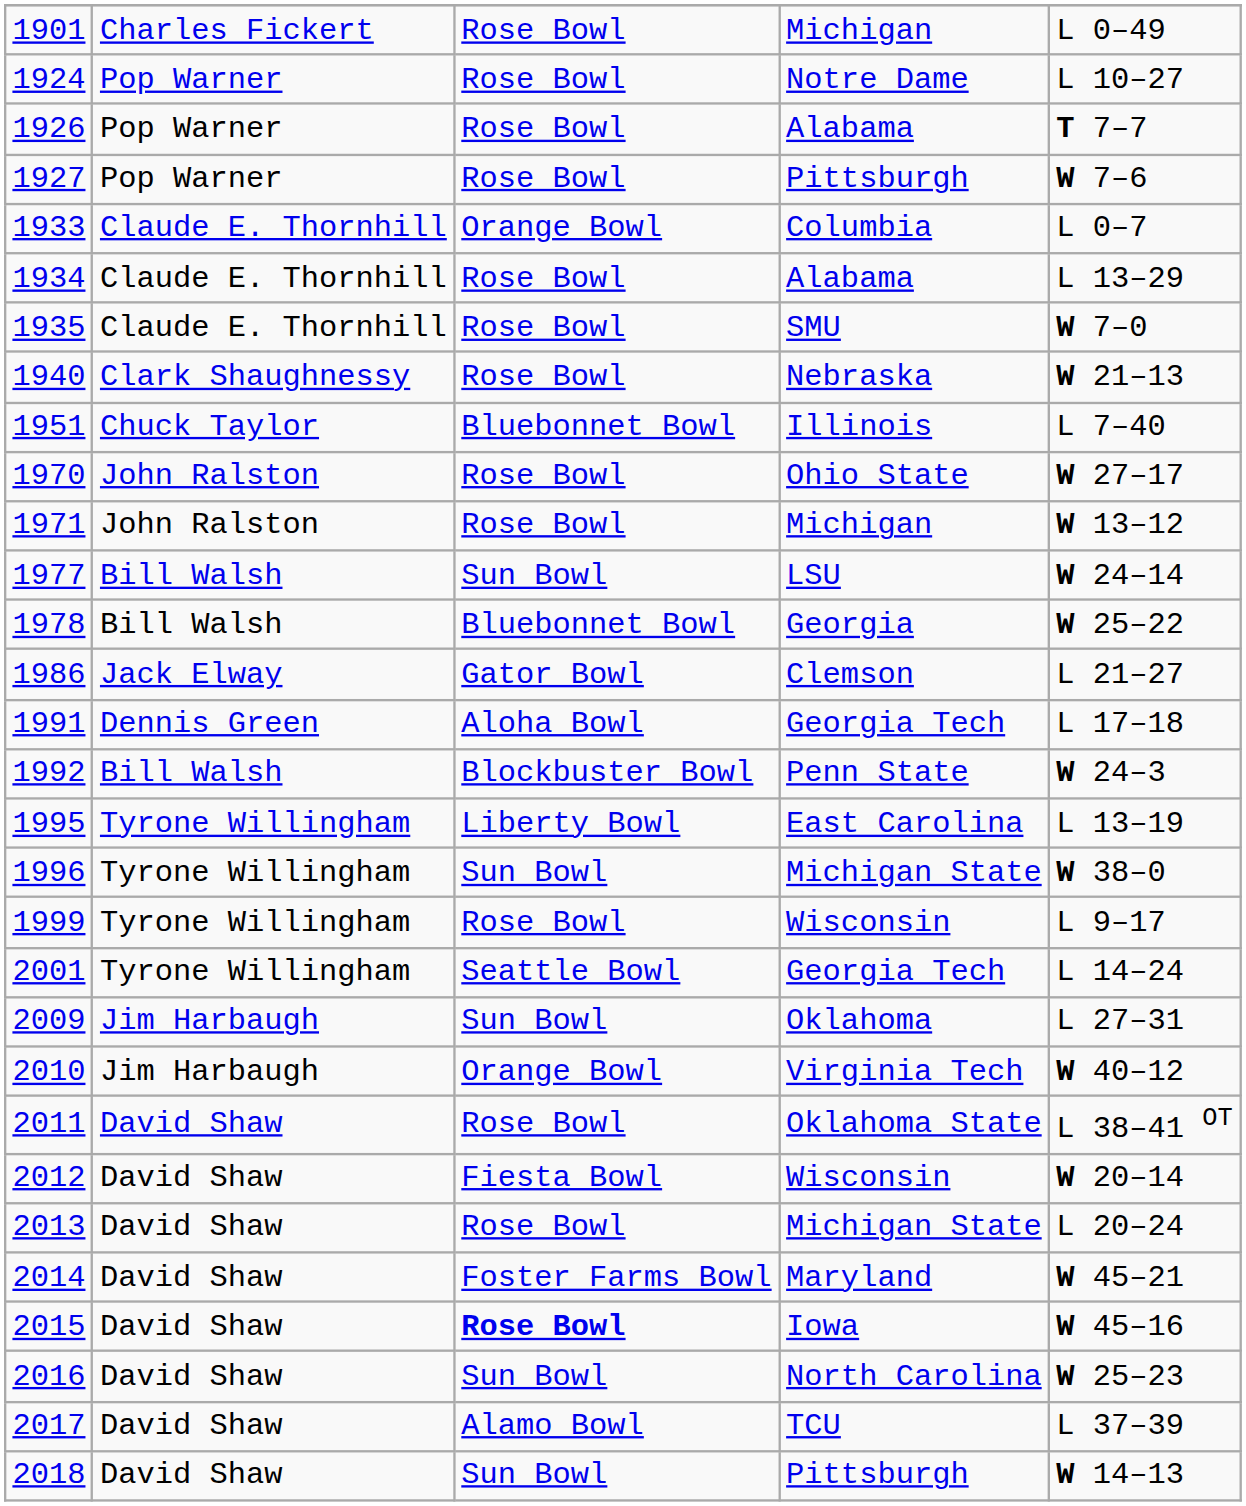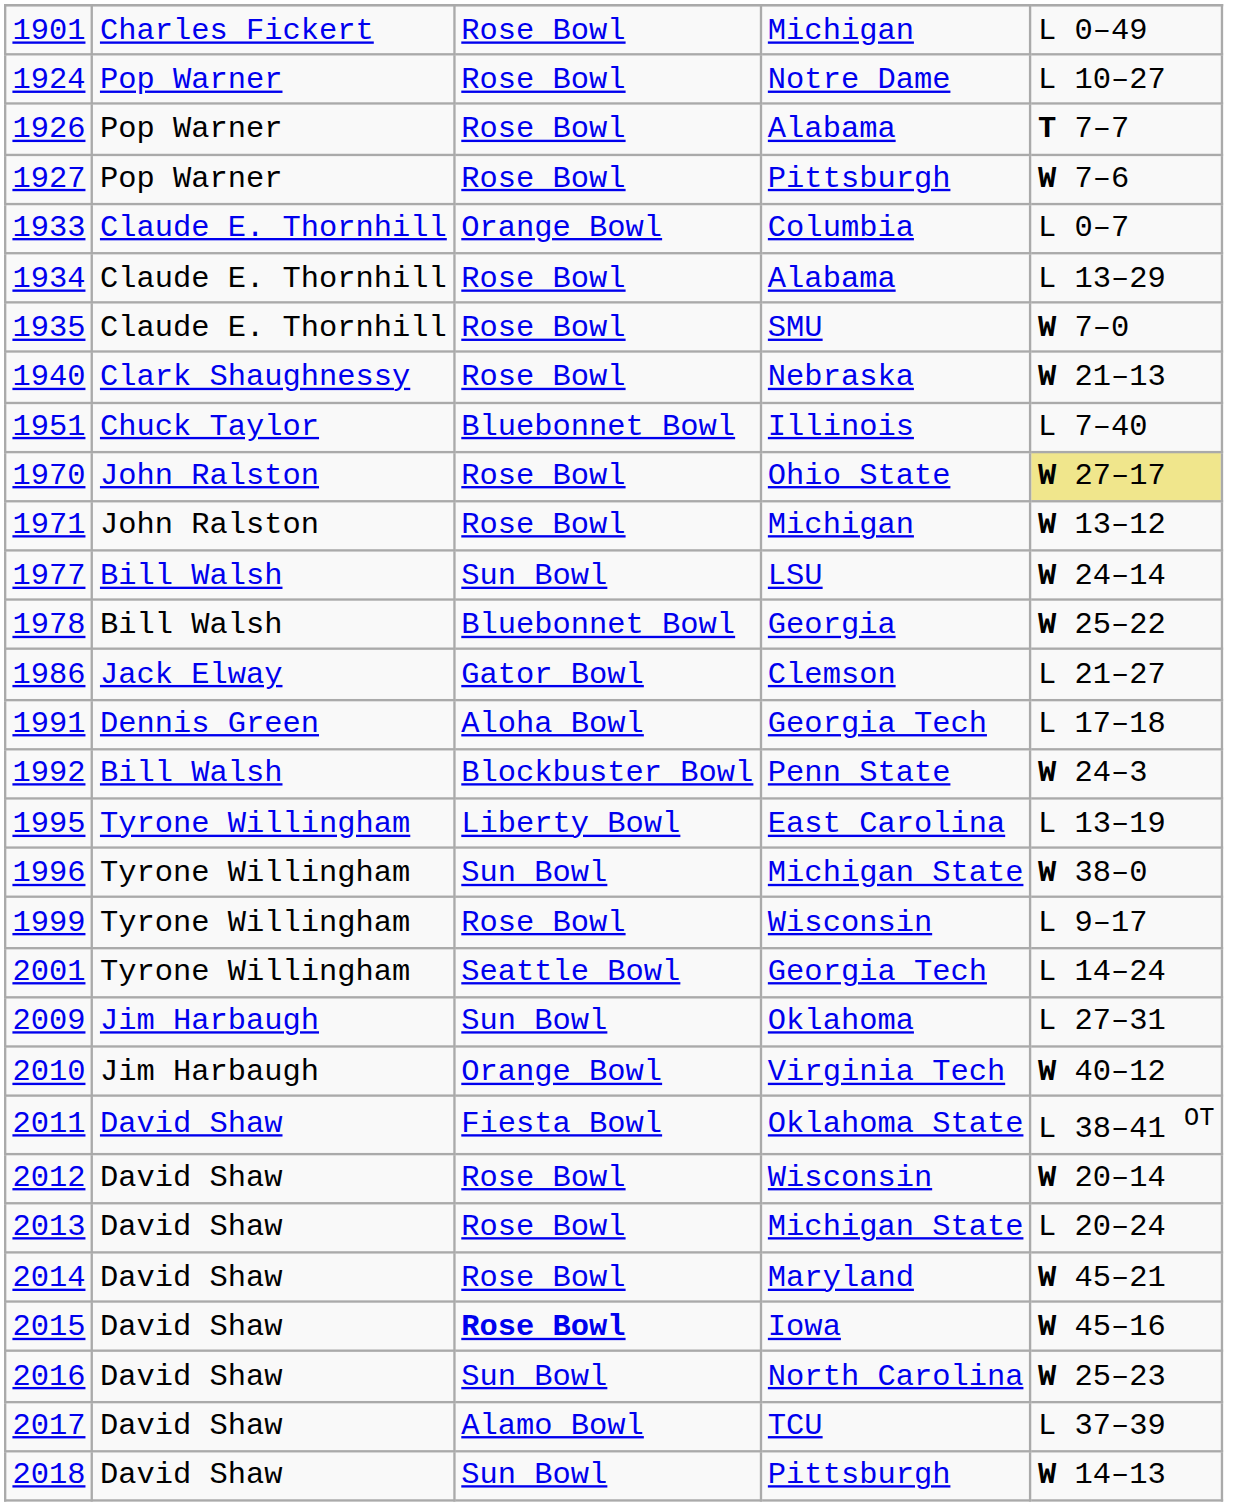1970 | column 5: no background -> khaki background
2011 | column 3: Rose Bowl -> Fiesta Bowl
2012 | column 3: Fiesta Bowl -> Rose Bowl
2014 | column 3: Foster Farms Bowl -> Rose Bowl
